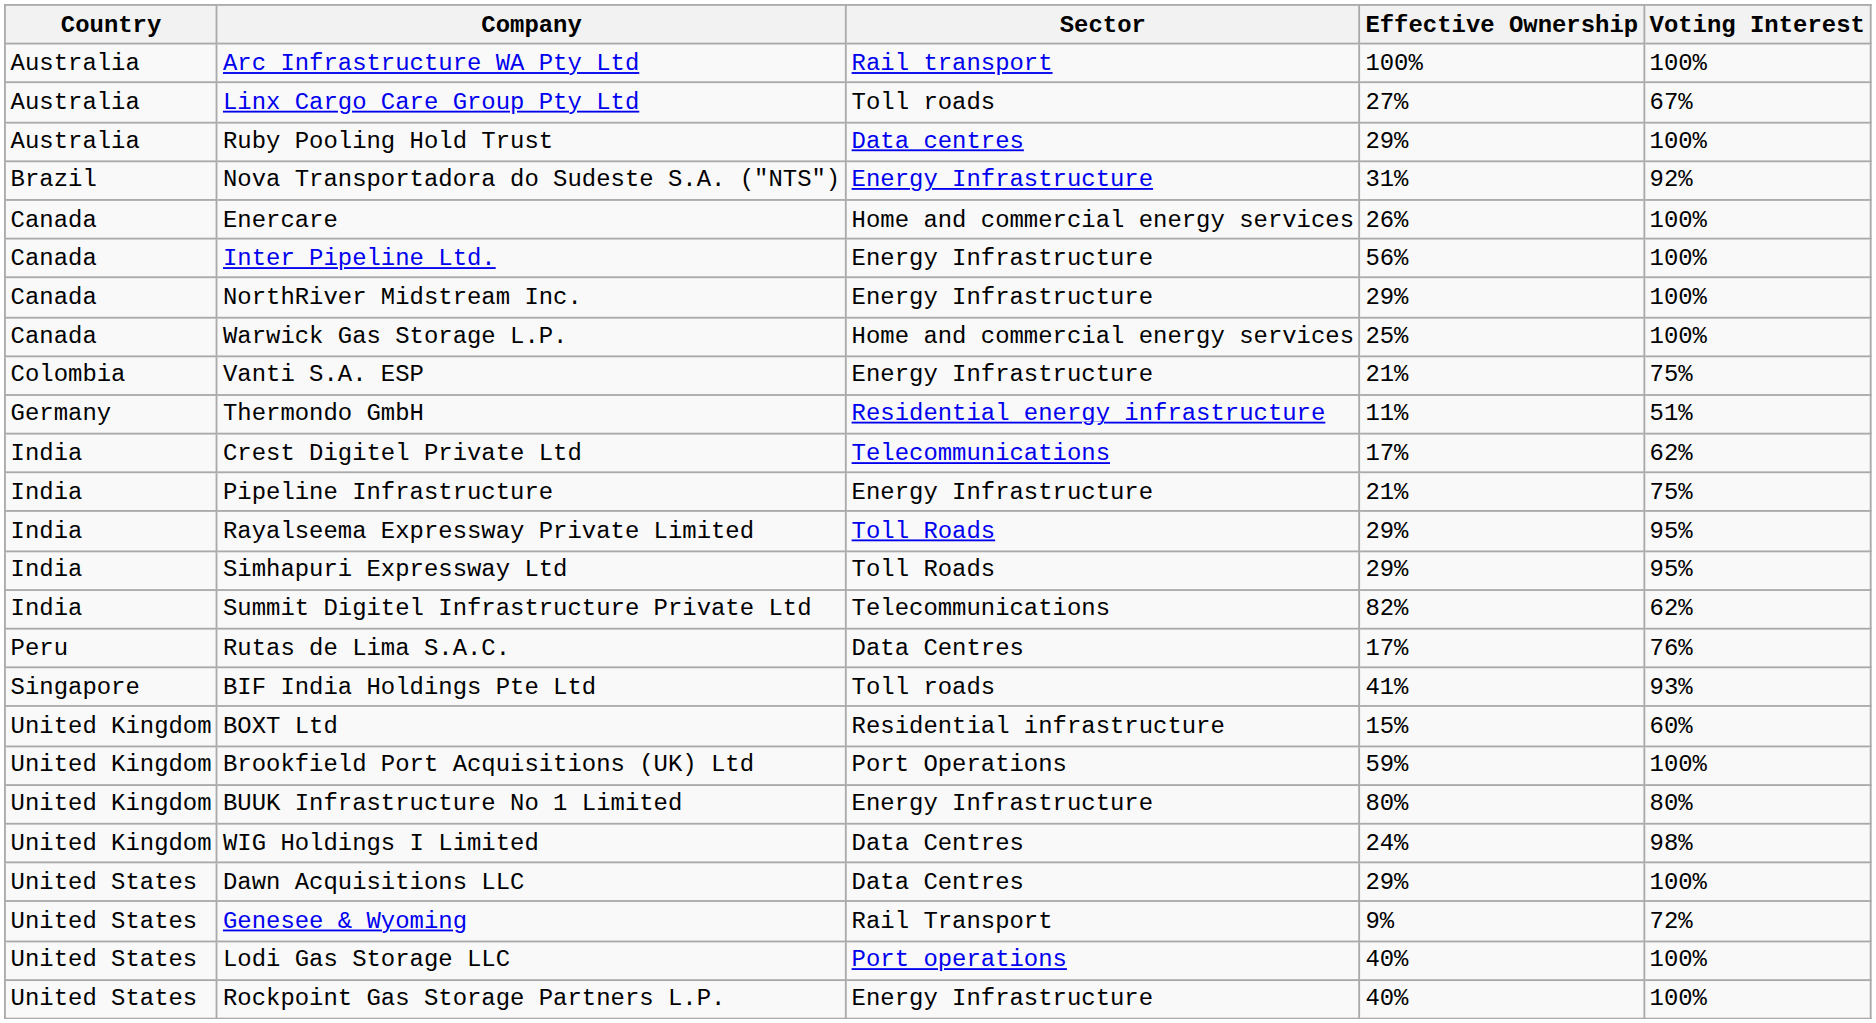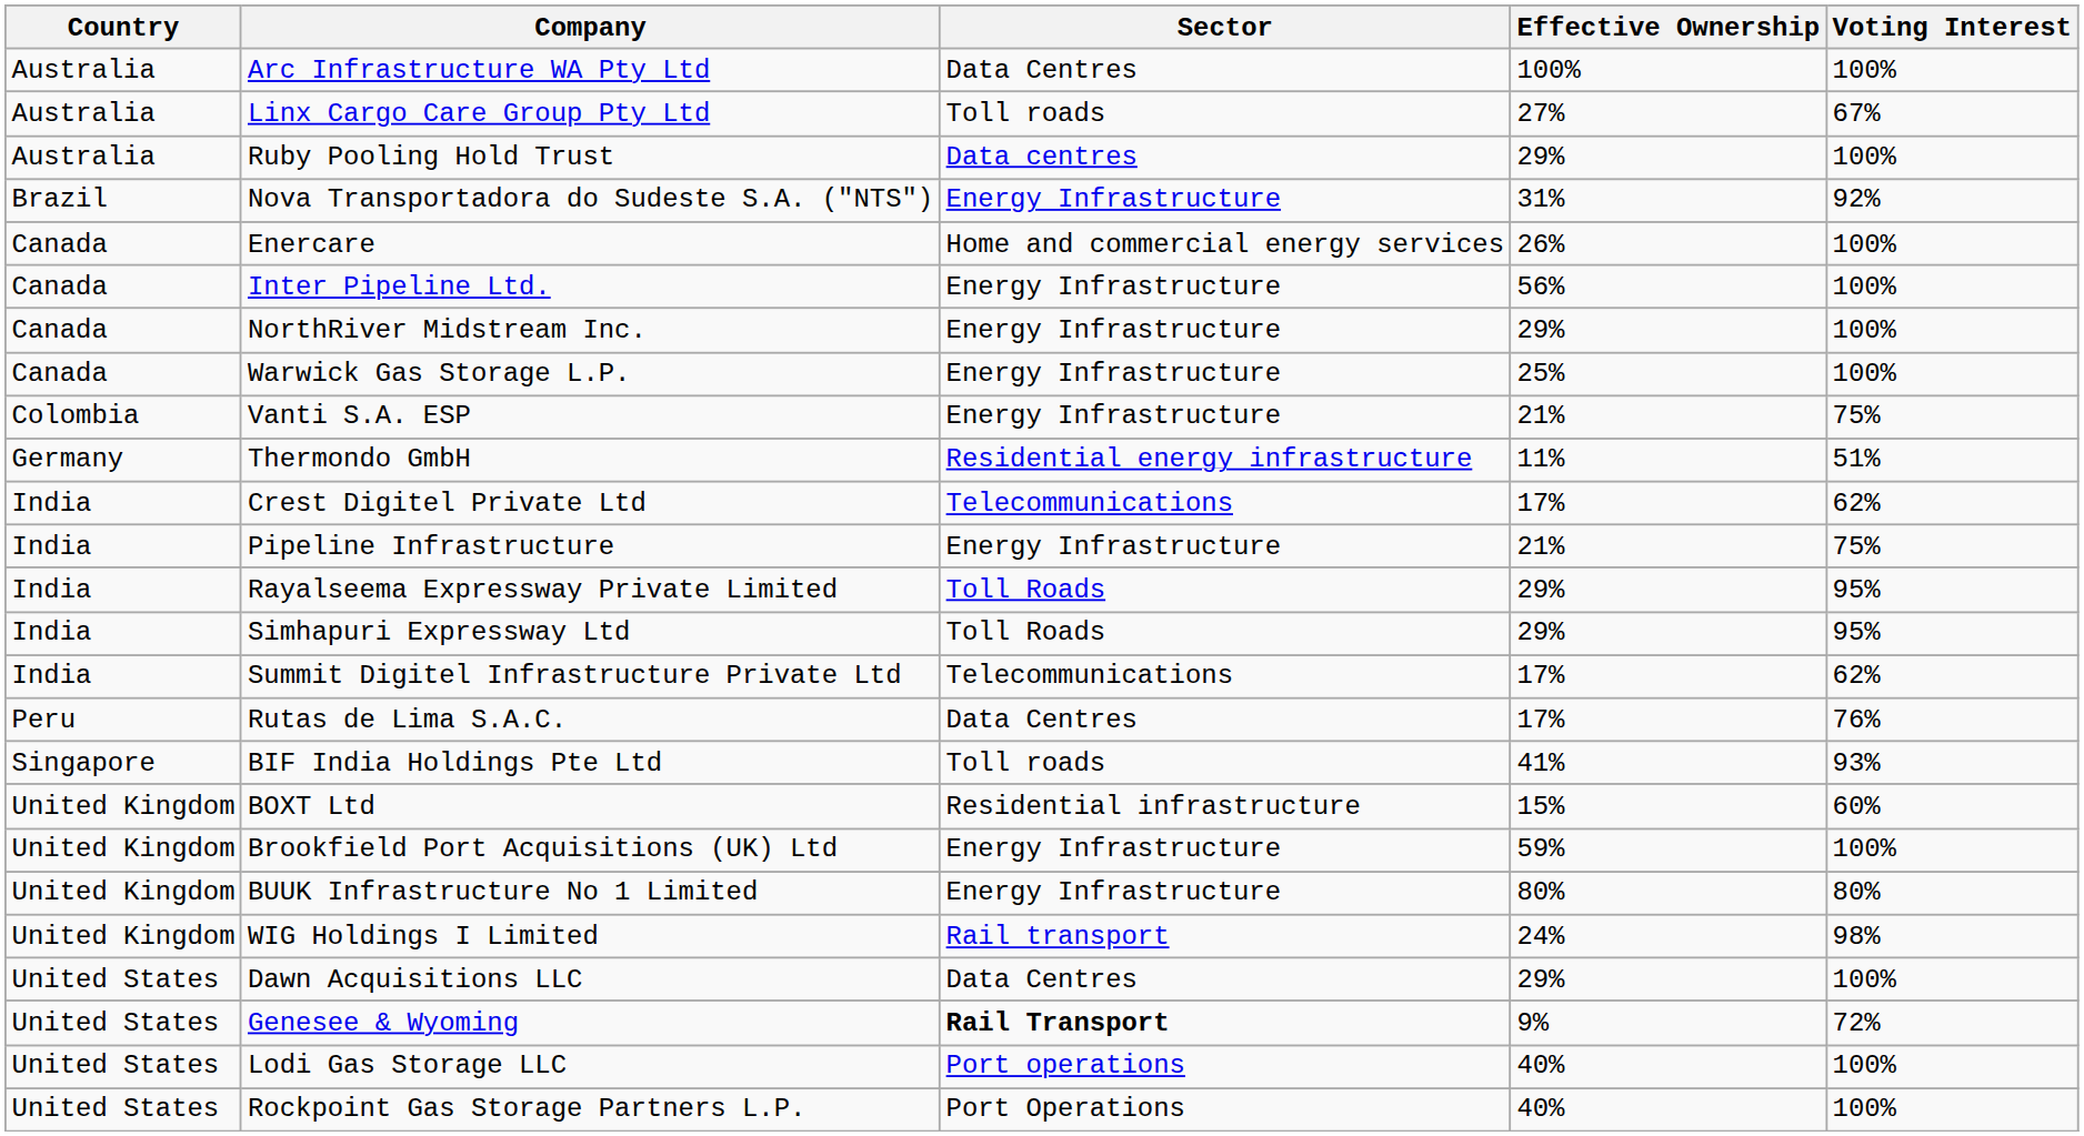Arc Infrastructure WA Pty Ltd | Sector: Rail transport -> Data Centres
Warwick Gas Storage L.P. | Sector: Home and commercial energy services -> Energy Infrastructure
Summit Digitel Infrastructure Private Ltd | Effective Ownership: 82% -> 17%
Brookfield Port Acquisitions (UK) Ltd | Sector: Port Operations -> Energy Infrastructure
WIG Holdings I Limited | Sector: Data Centres -> Rail transport
Genesee & Wyoming | Sector: normal -> bold
Rockpoint Gas Storage Partners L.P. | Sector: Energy Infrastructure -> Port Operations
